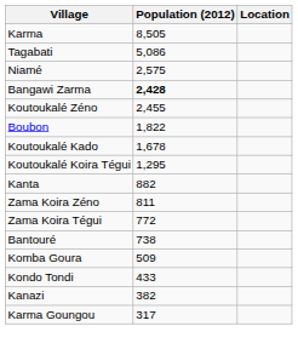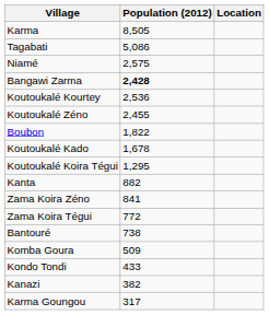+ row: Koutoukalé Kourtey | 2,536
Zama Koira Zéno | Population (2012): 811 -> 841
